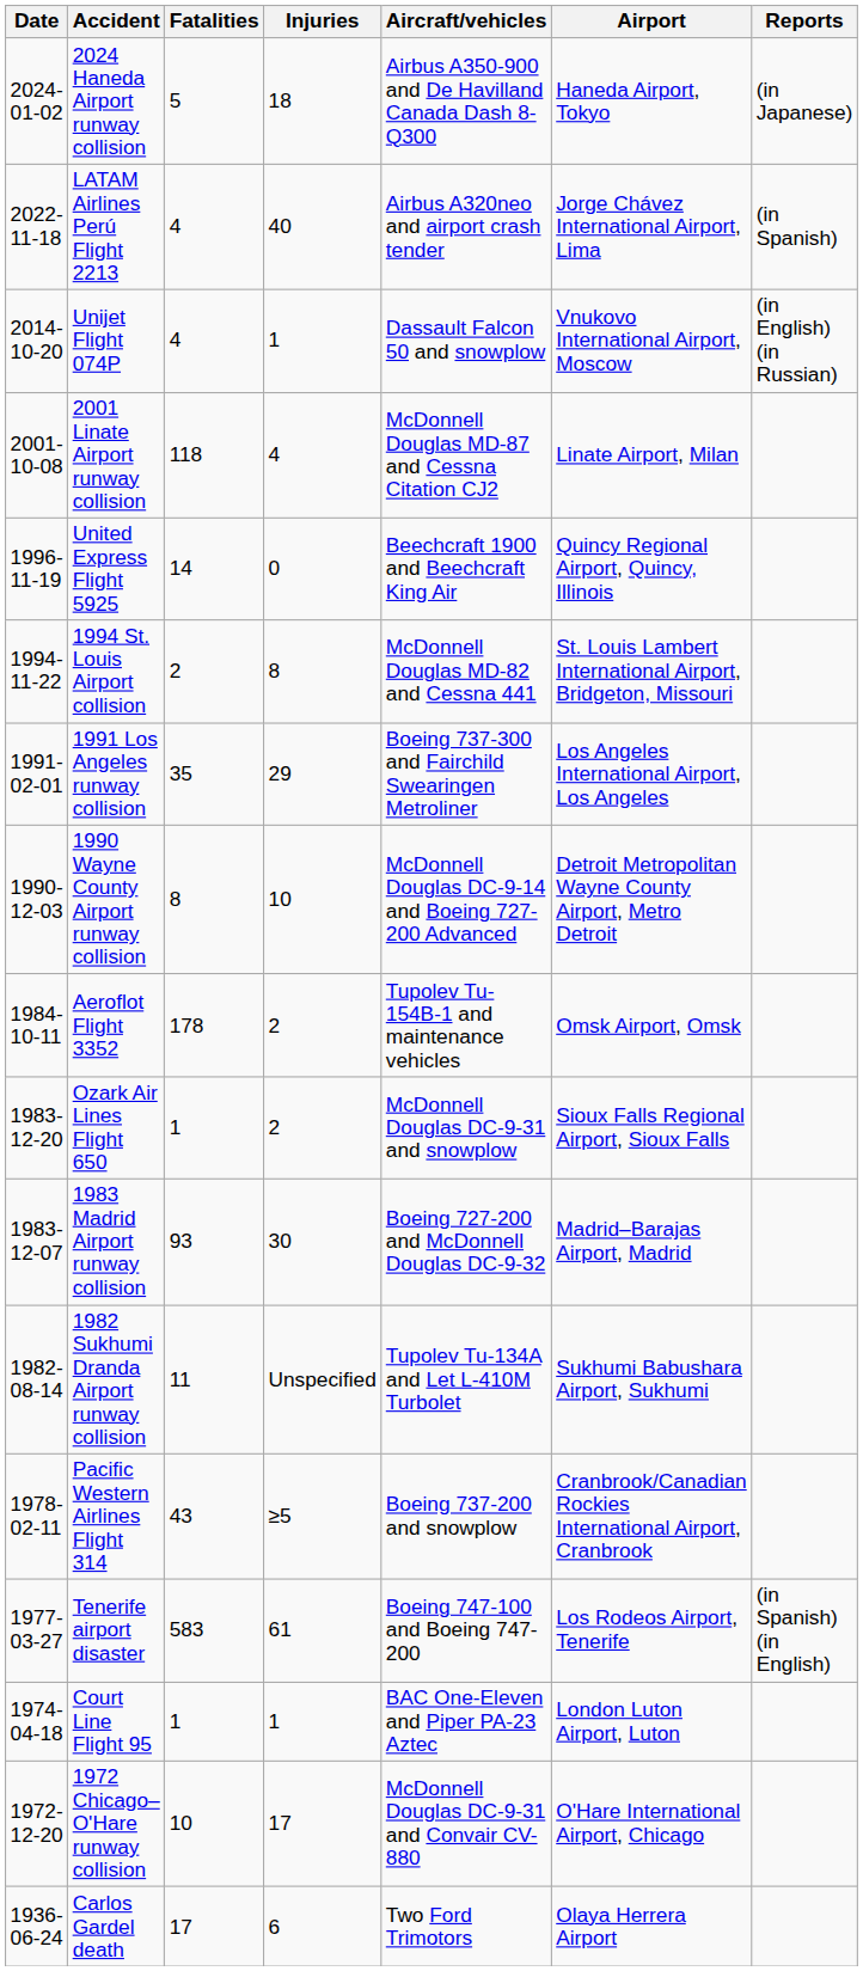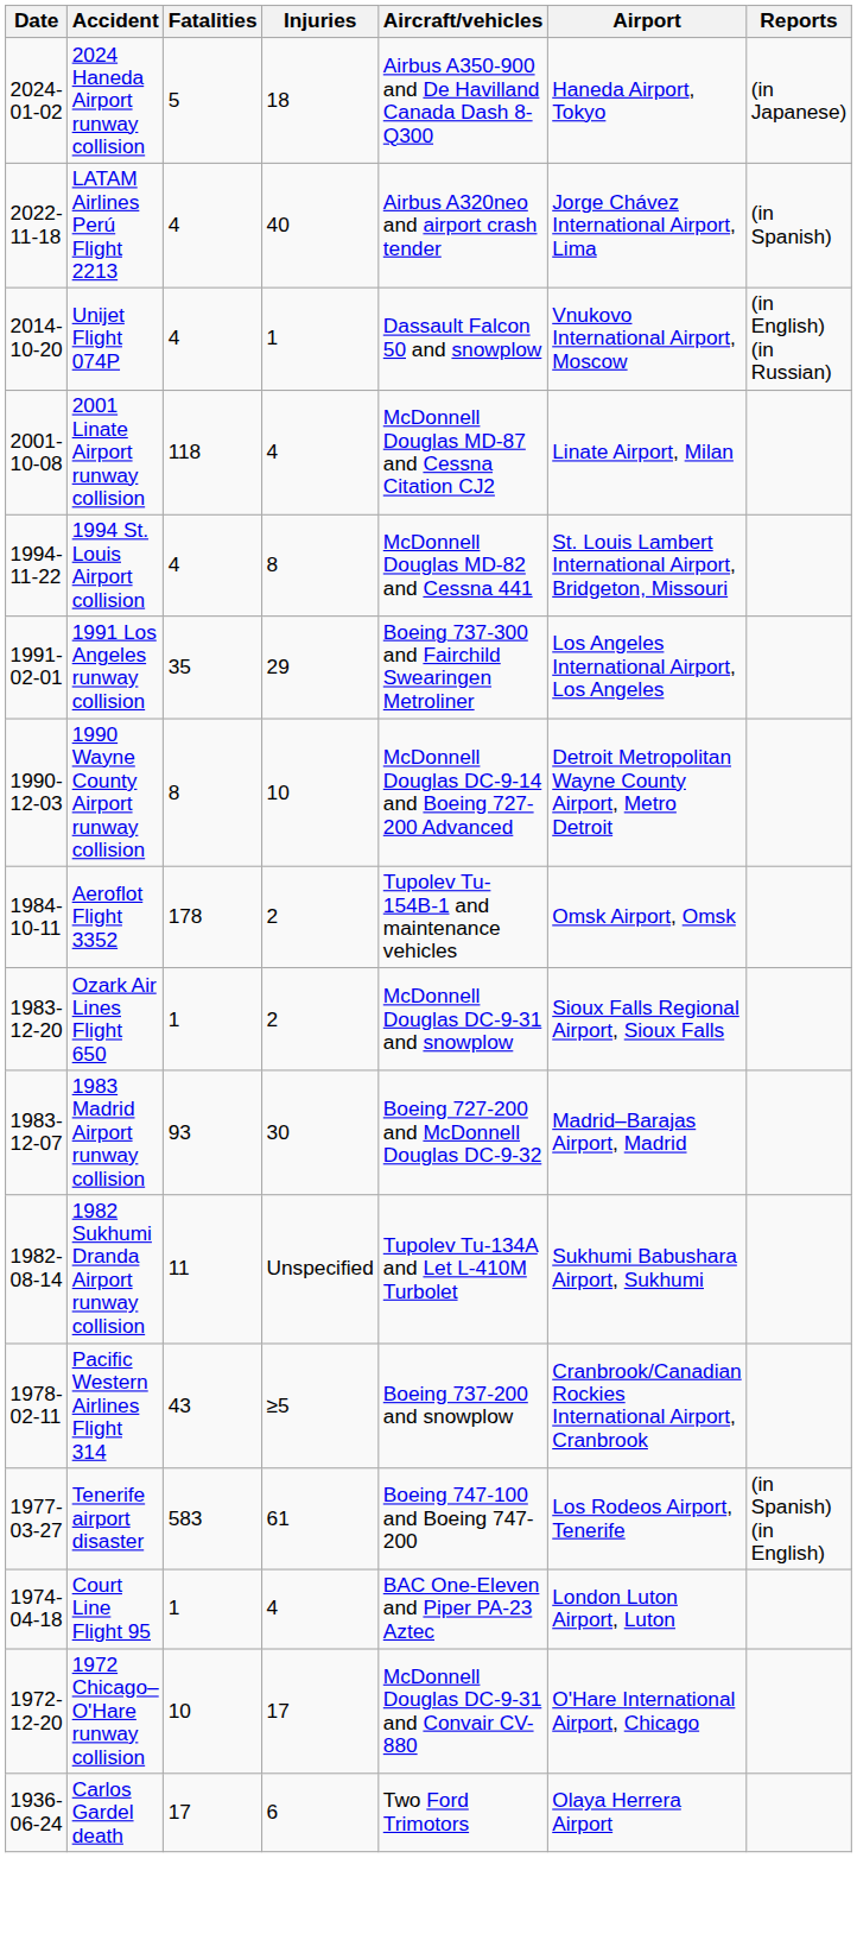- row: 1996-11-19 | United Express Flight 5925 | 14 | 0 | Beechcraft 1900 and Beechcraft King Air | Quincy Regional Airport, Quincy, Illinois
1994 St. Louis Airport collision | Fatalities: 2 -> 4
Court Line Flight 95 | Injuries: 1 -> 4
